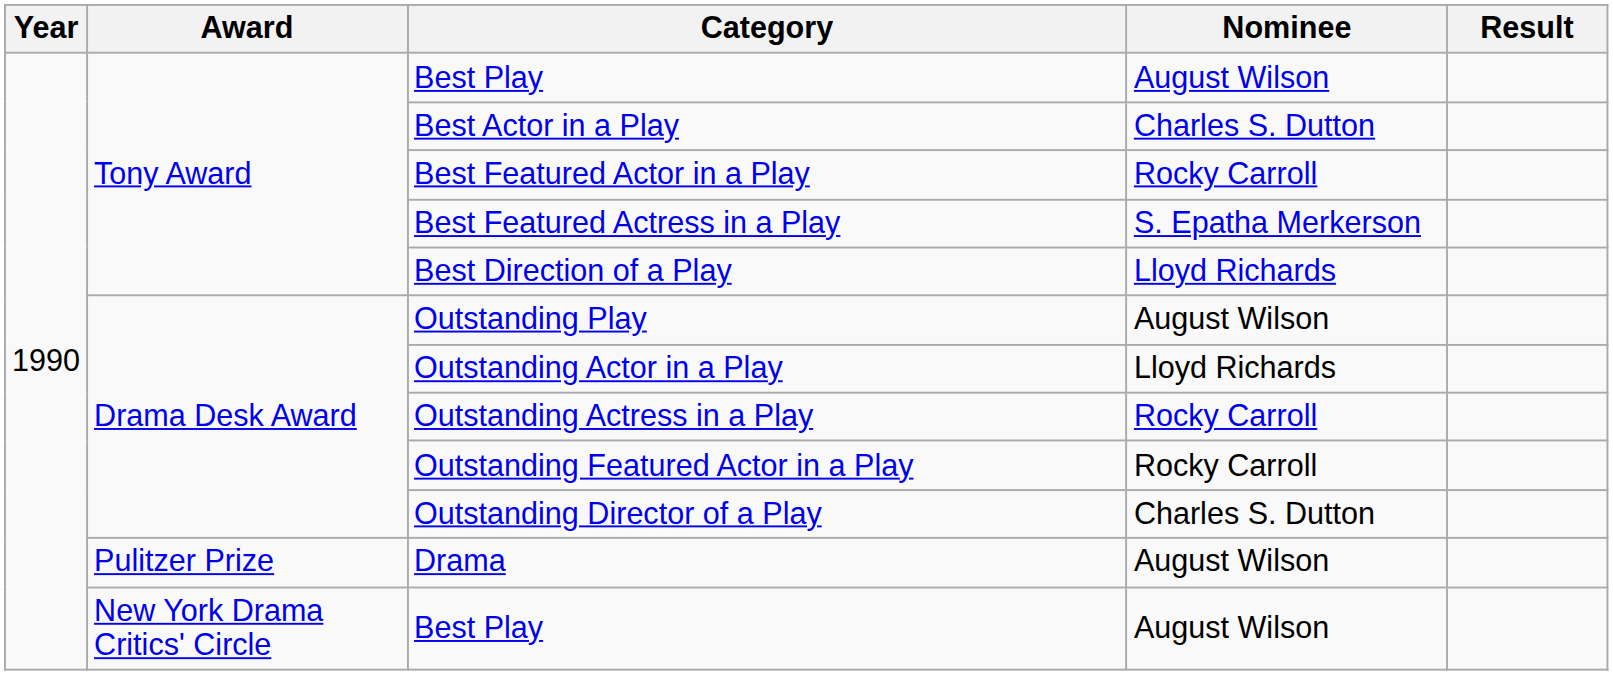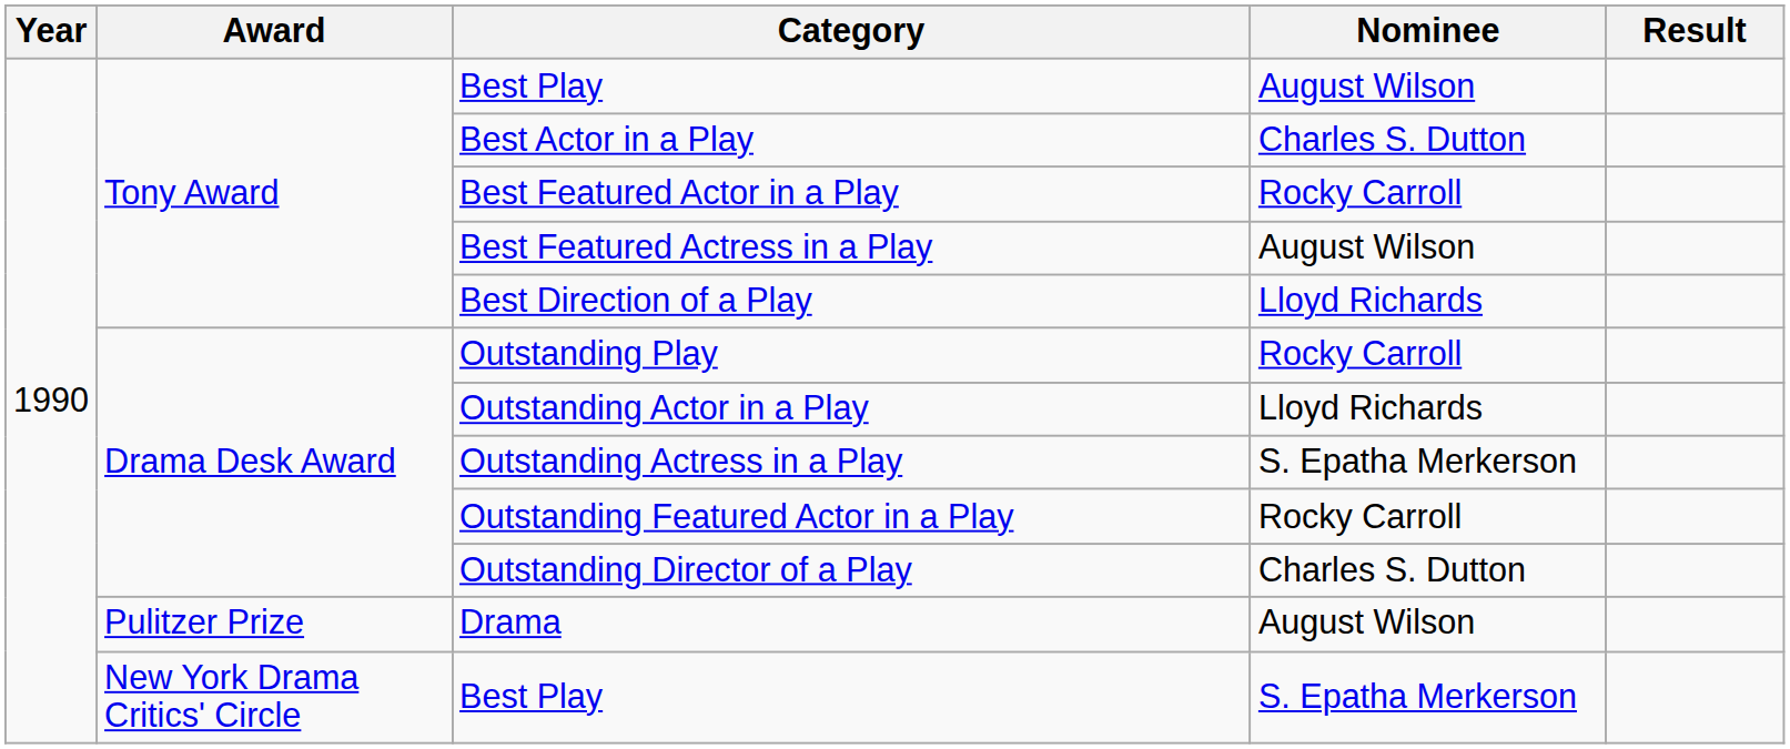Best Featured Actress in a Play | Nominee: S. Epatha Merkerson -> August Wilson
Outstanding Play | Nominee: August Wilson -> Rocky Carroll
Outstanding Actress in a Play | Nominee: Rocky Carroll -> S. Epatha Merkerson
New York Drama Critics' Circle / Best Play | Nominee: August Wilson -> S. Epatha Merkerson
